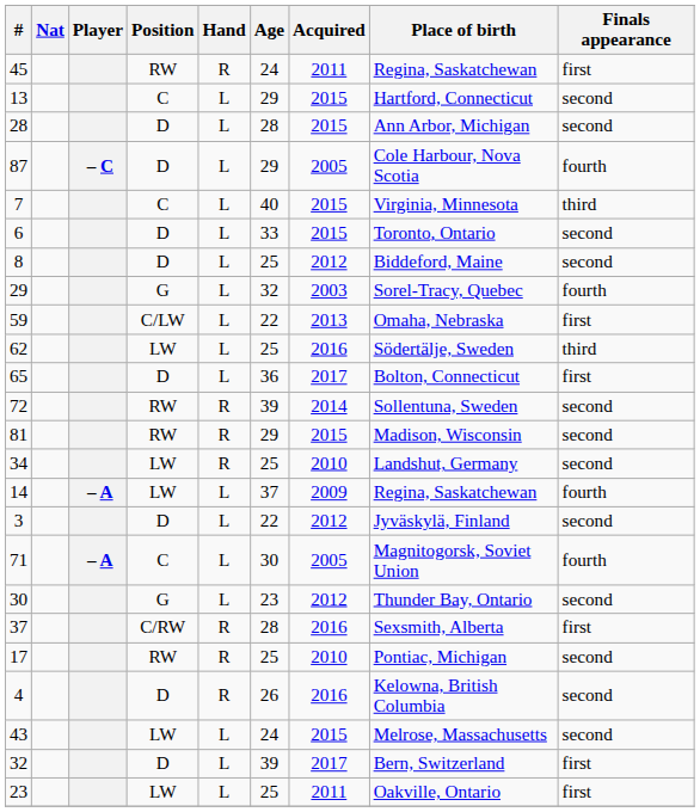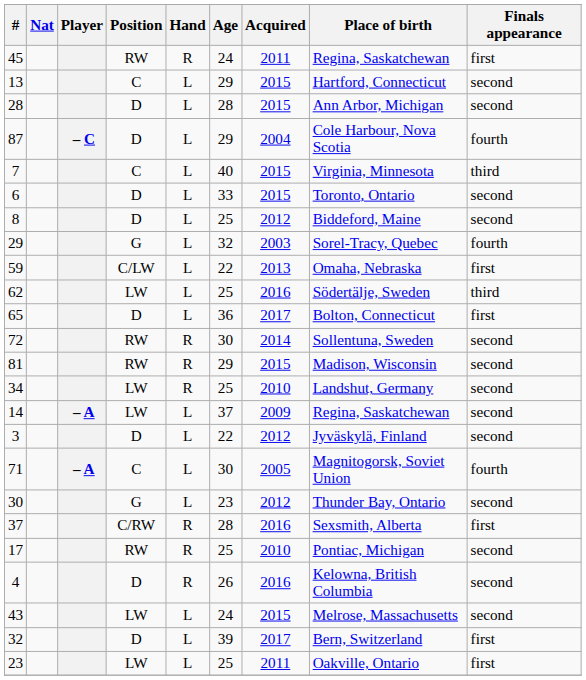87 | Acquired: 2005 -> 2004
72 | Age: 39 -> 30
14 | Finals appearance: fourth -> second
